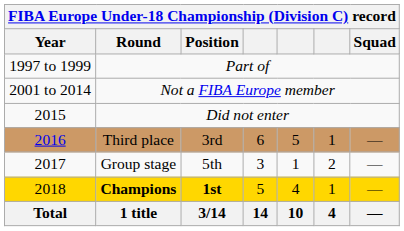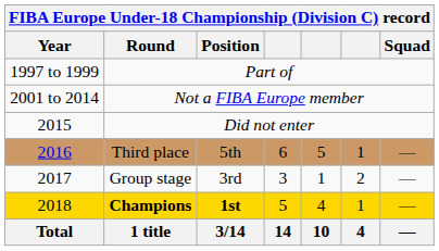Third place | Position: 3rd -> 5th
Group stage | Position: 5th -> 3rd
